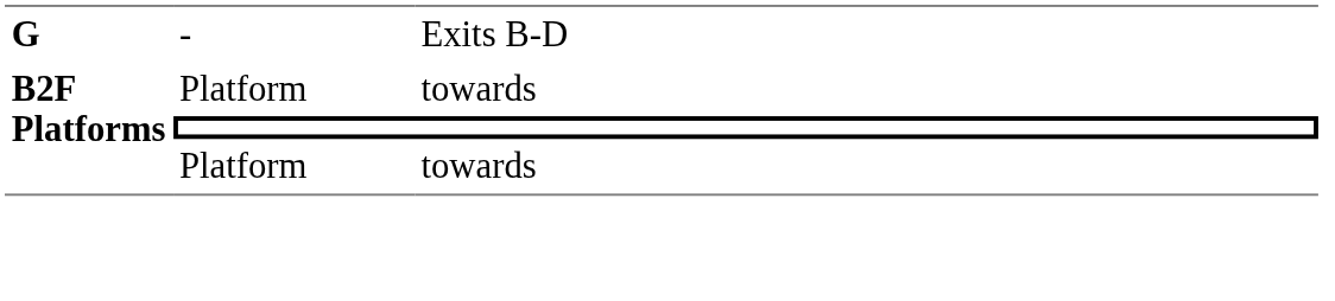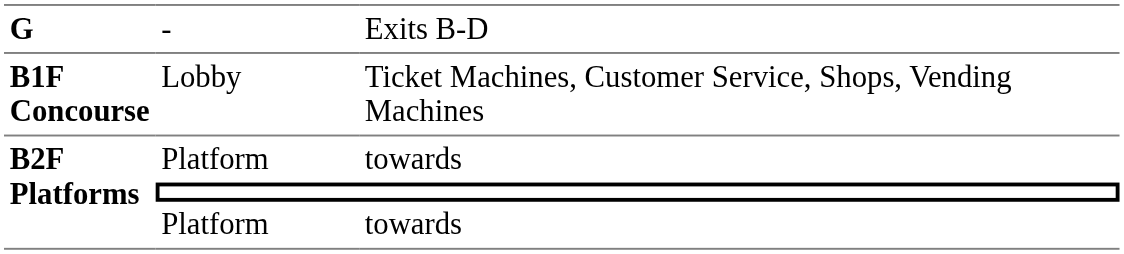+ row: B1F Concourse | Lobby | Ticket Machines, Customer Service, Shops, Vending Machines
